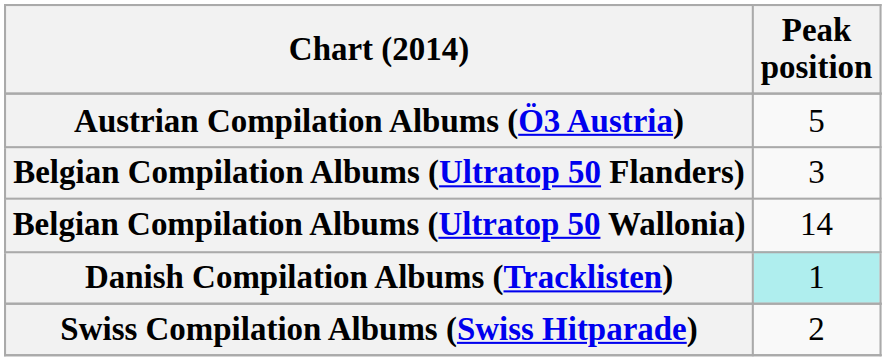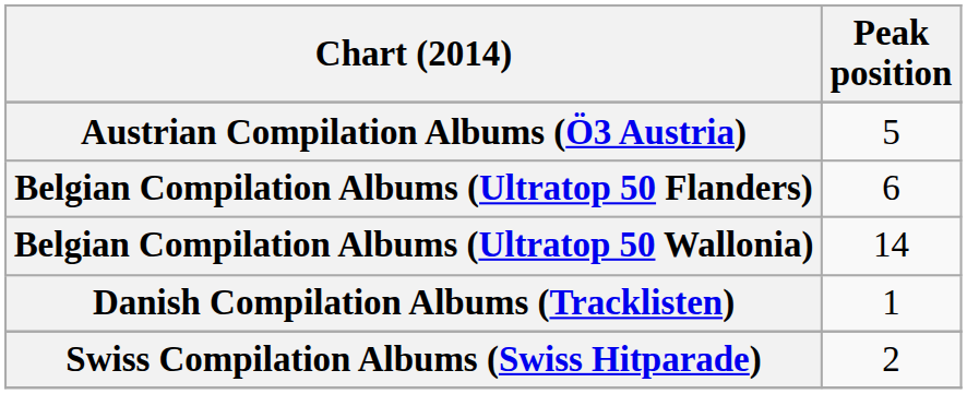Belgian Compilation Albums (Ultratop 50 Flanders) | Peak position: 3 -> 6
Danish Compilation Albums (Tracklisten) | Peak position: paleturquoise background -> no background
